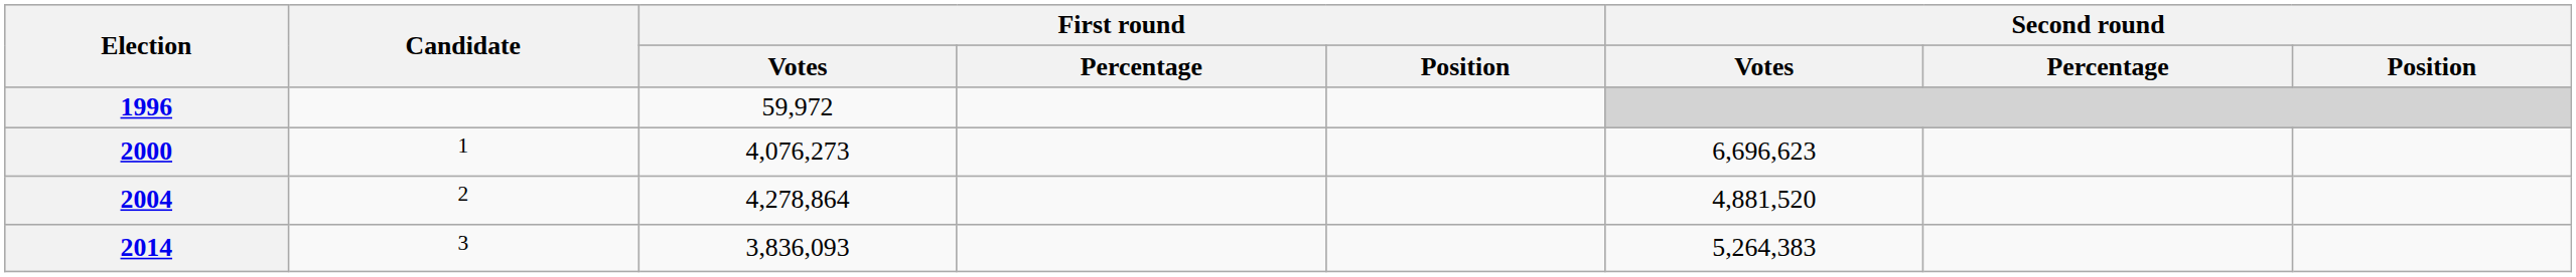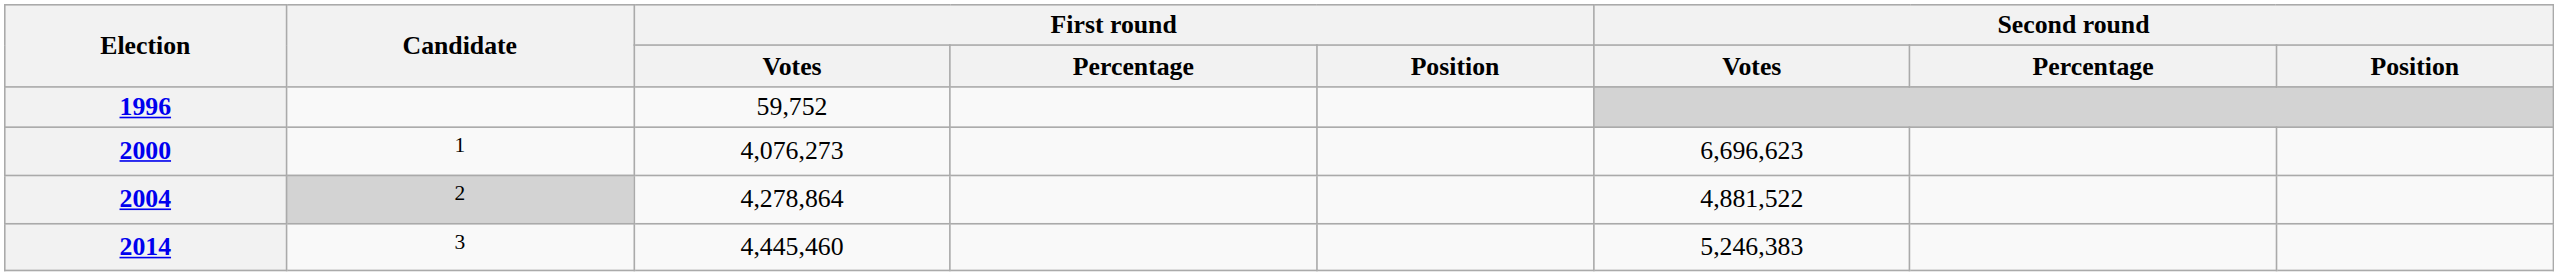1996 | First round / Votes: 59,972 -> 59,752
2004 | Candidate: no background -> lightgrey background
2004 | Second round / Votes: 4,881,520 -> 4,881,522
2014 | First round / Votes: 3,836,093 -> 4,445,460
2014 | Second round / Votes: 5,264,383 -> 5,246,383
